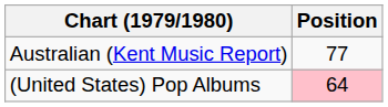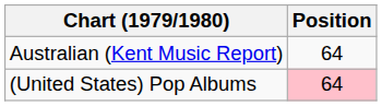Australian (Kent Music Report) | Position: 77 -> 64
